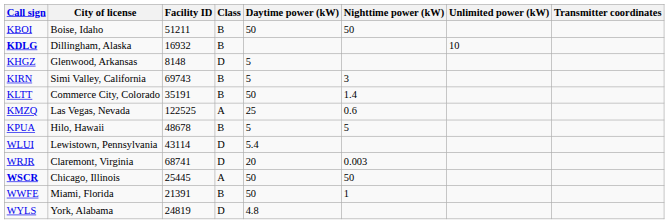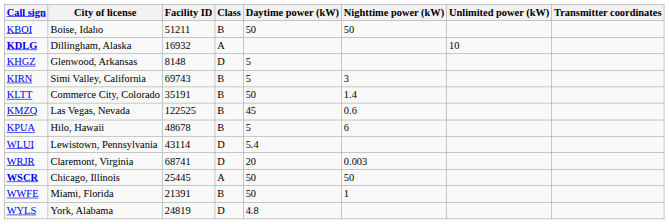KDLG | Class: B -> A
KMZQ | Class: A -> B
KMZQ | Daytime power (kW): 25 -> 45
KPUA | Nighttime power (kW): 5 -> 6
